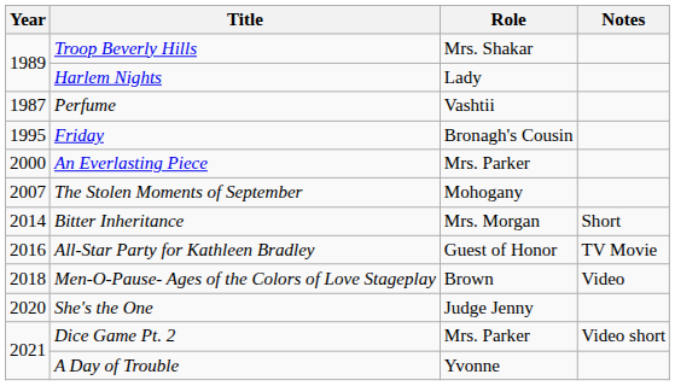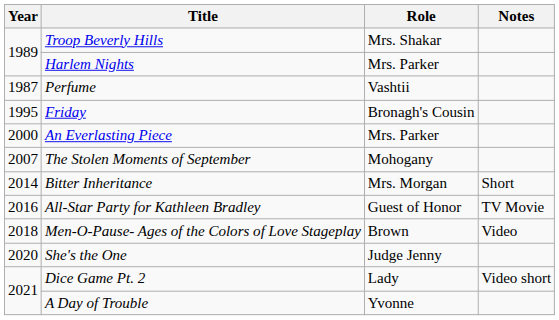Harlem Nights | Role: Lady -> Mrs. Parker
Dice Game Pt. 2 | Role: Mrs. Parker -> Lady
